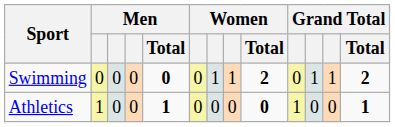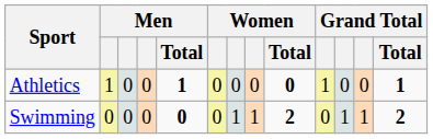rows swapped: Athletics <-> Swimming
